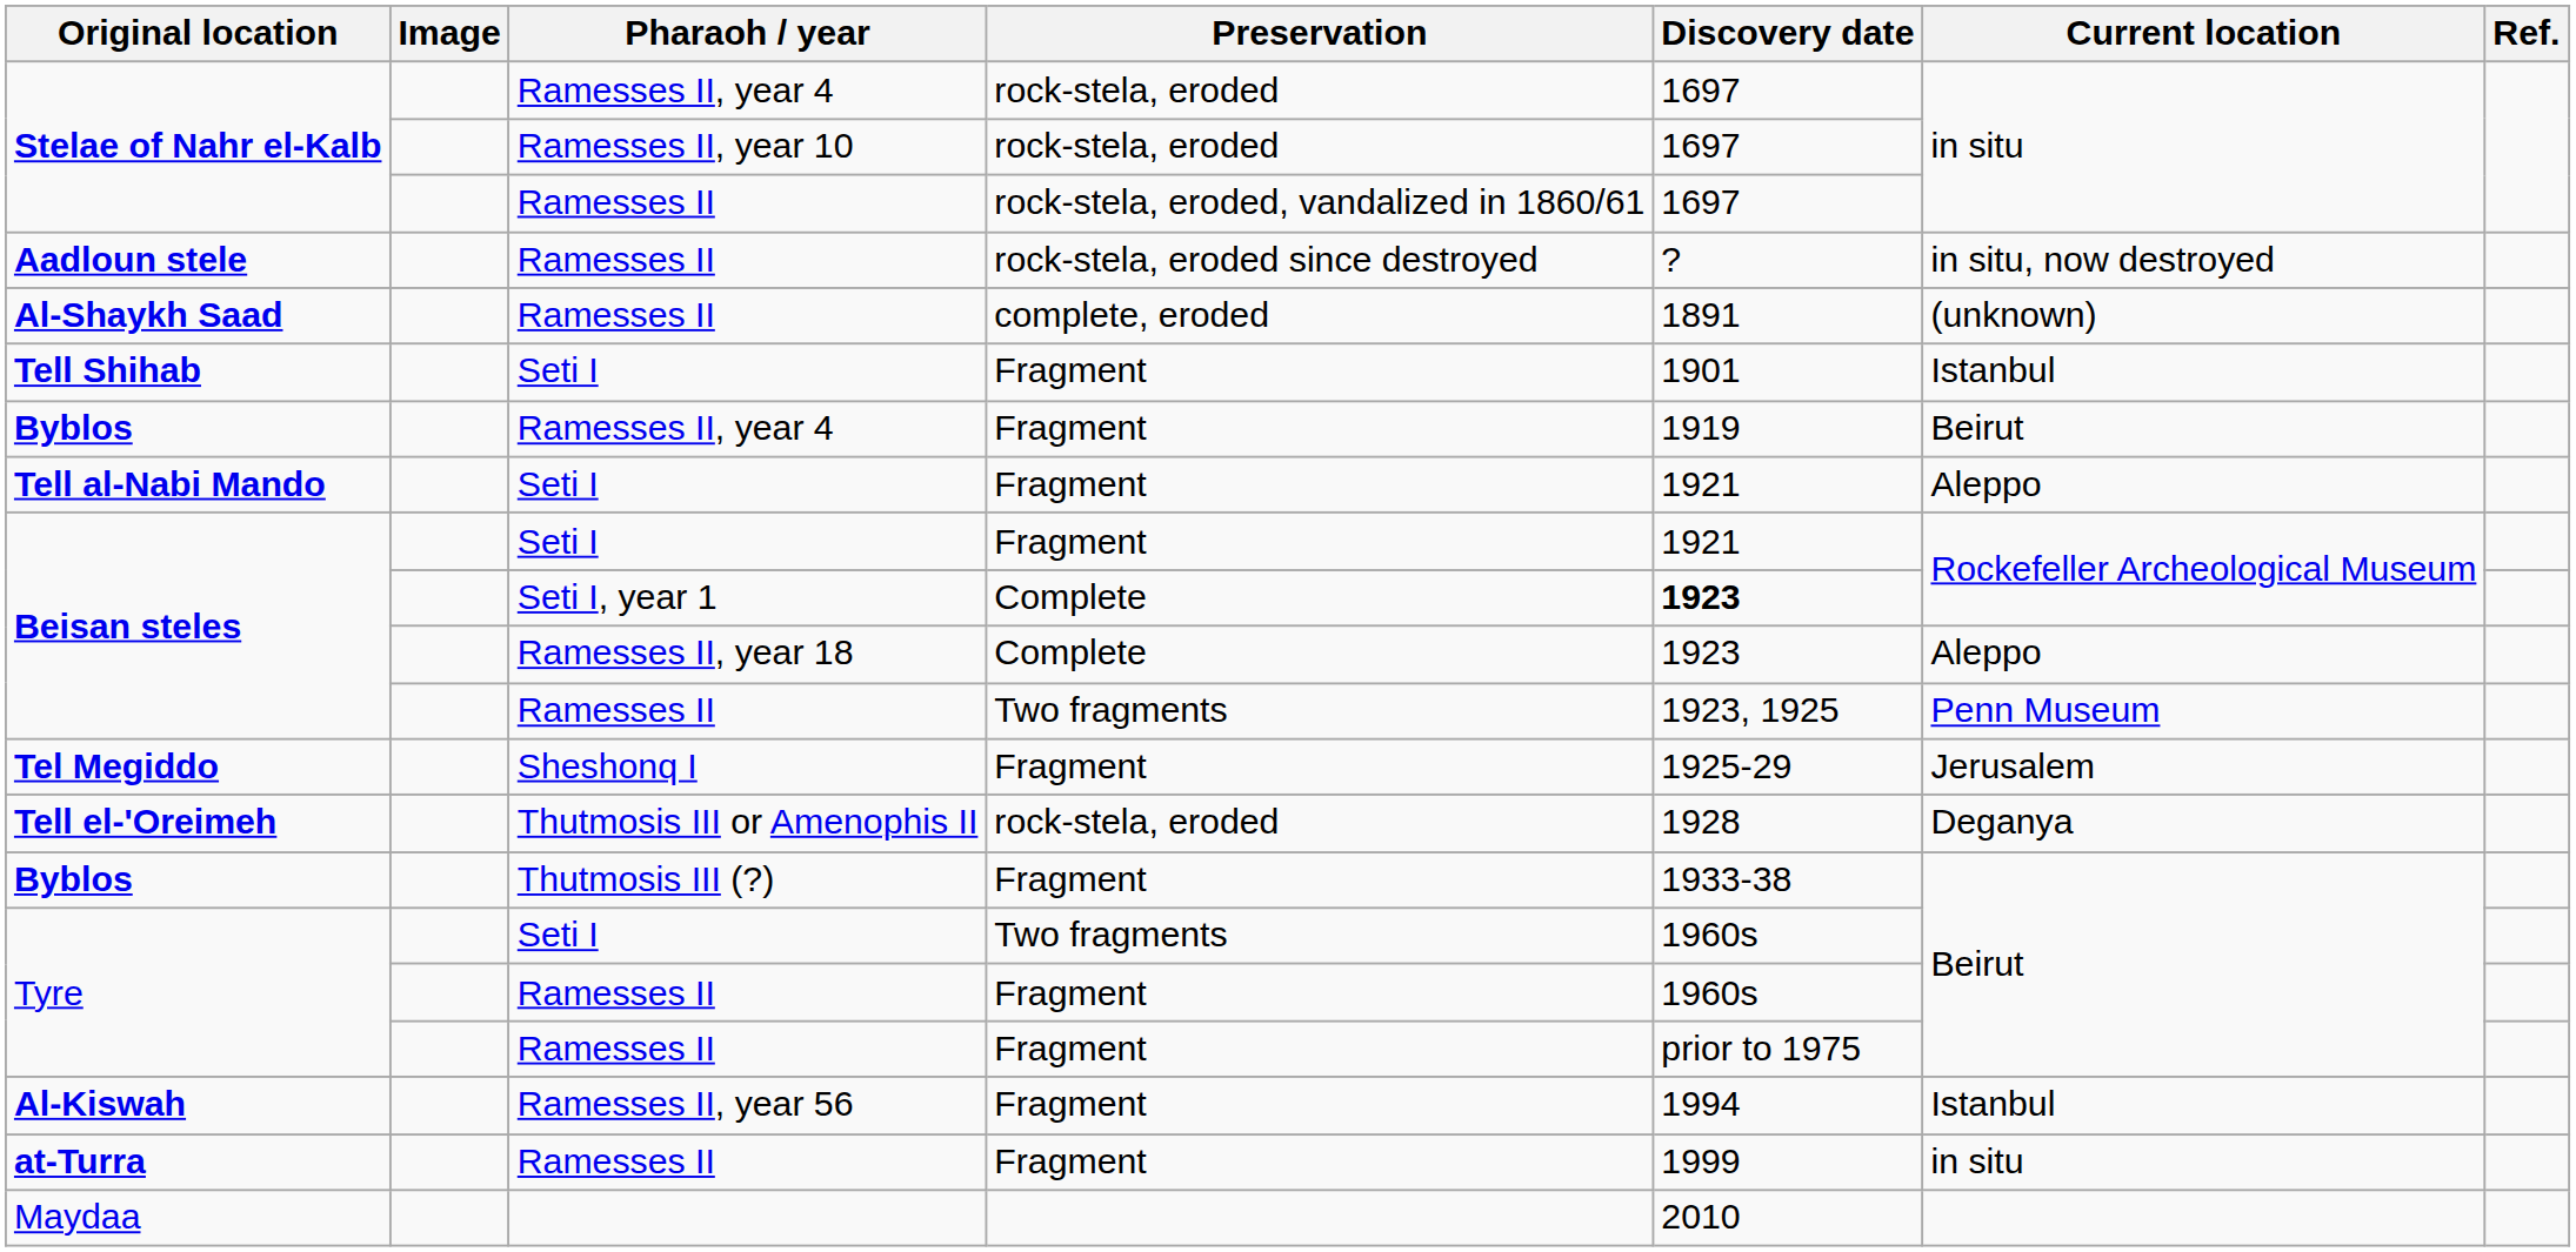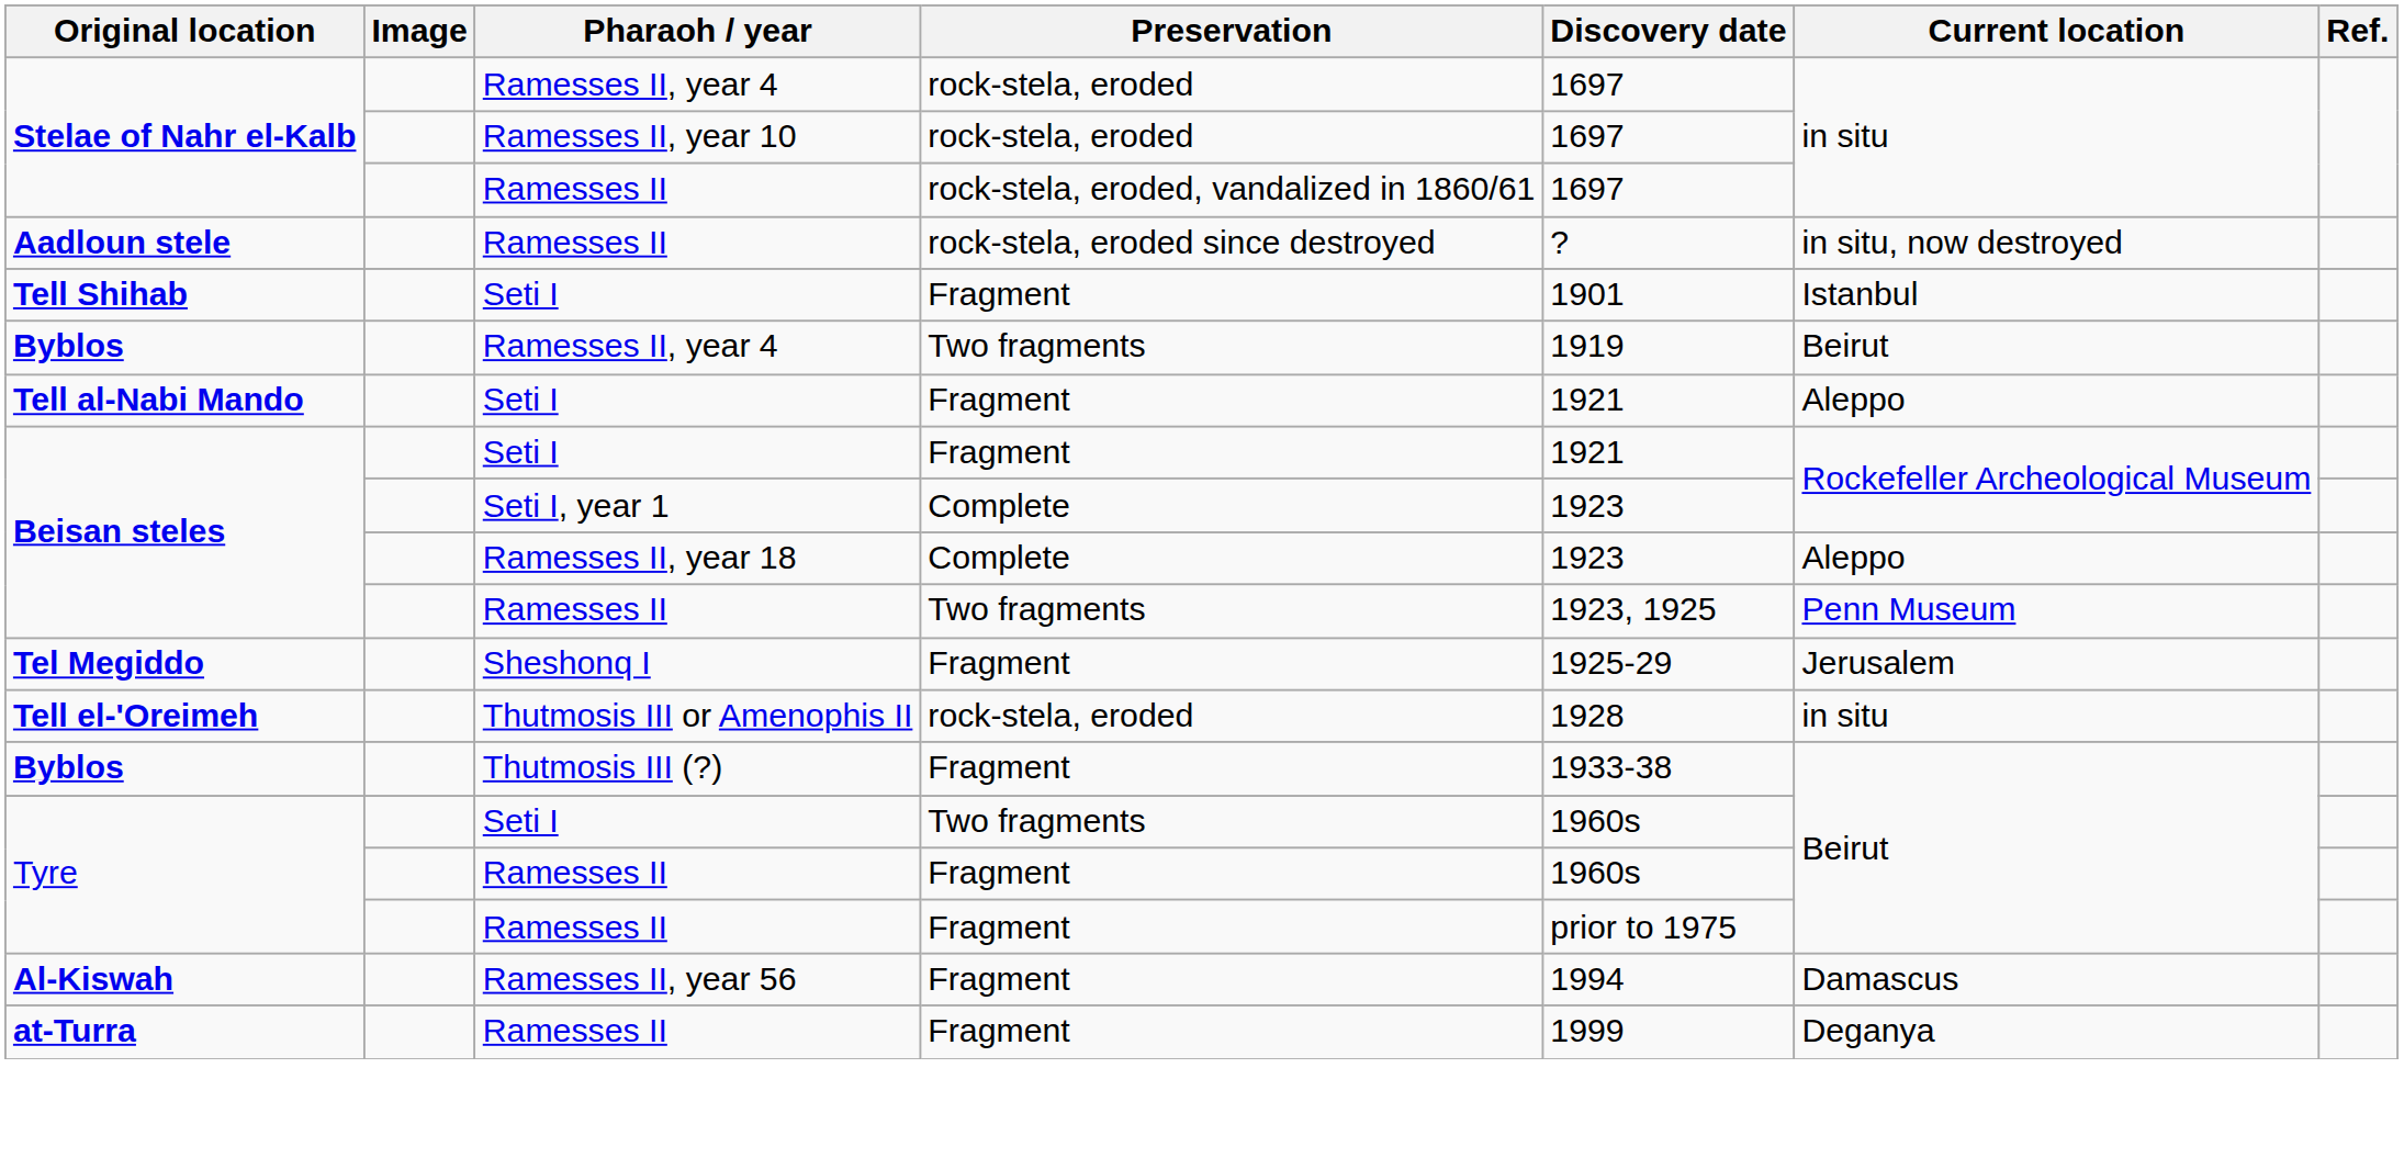- row: Al-Shaykh Saad | Ramesses II | complete, eroded | 1891 | (unknown)
Byblos / Ramesses II, year 4 | Preservation: Fragment -> Two fragments
Beisan steles / Seti I, year 1 | Discovery date: bold -> normal
Tell el-'Oreimeh | Current location: Deganya -> in situ
Al-Kiswah | Current location: Istanbul -> Damascus
at-Turra | Current location: in situ -> Deganya
- row: Maydaa | 2010
